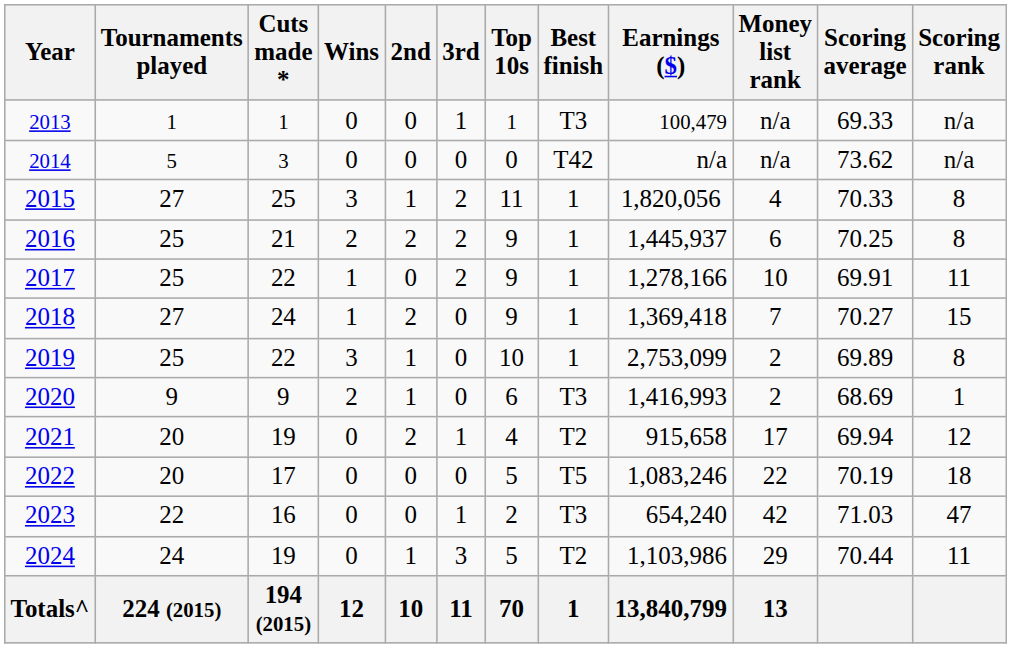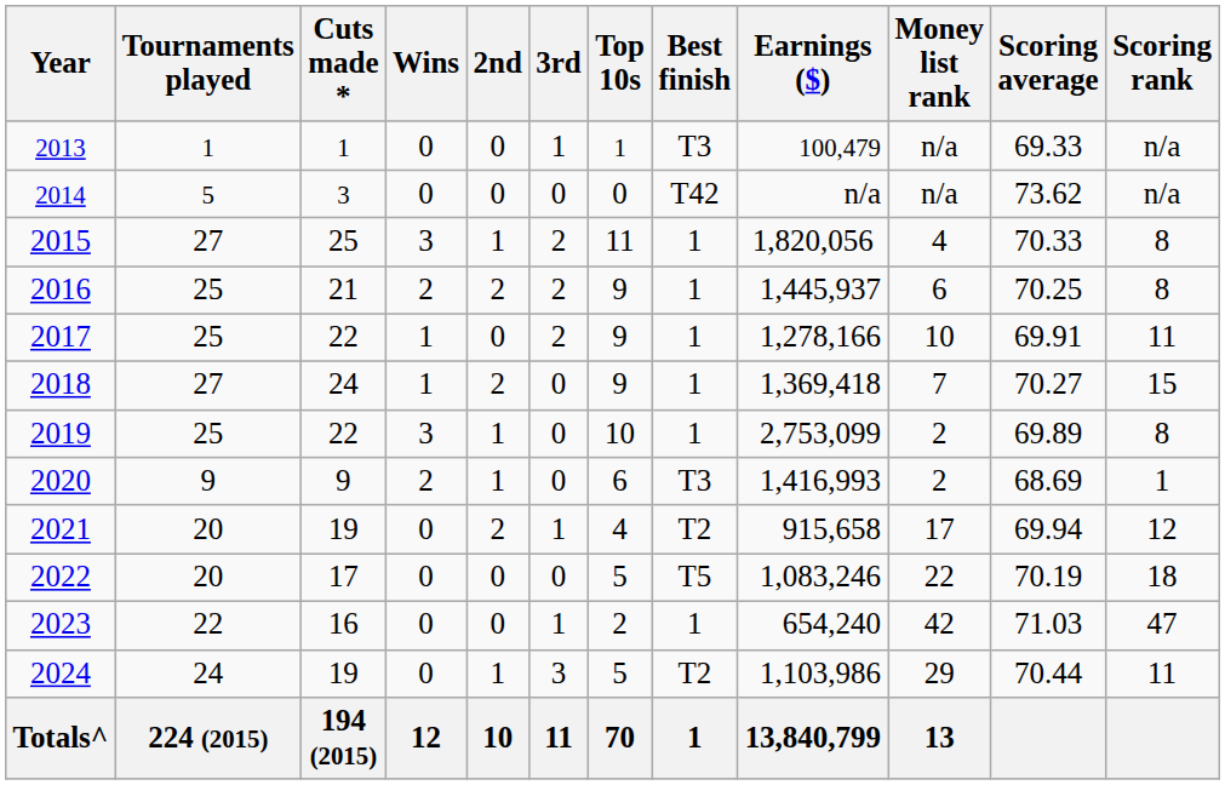2023 | Best finish: T3 -> 1
